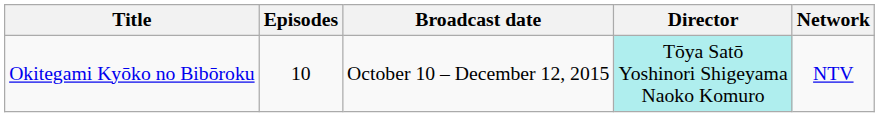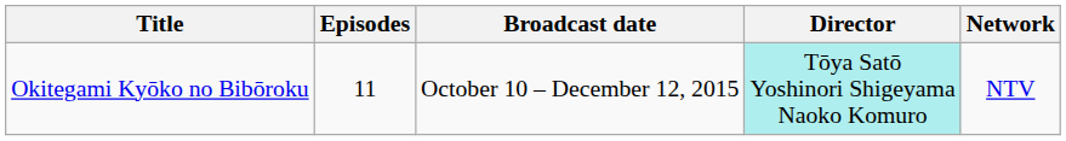Okitegami Kyōko no Bibōroku | Episodes: 10 -> 11
